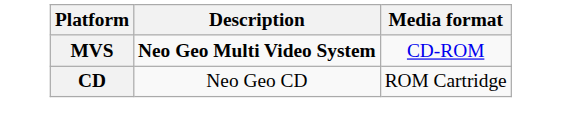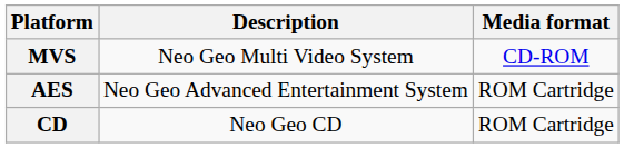MVS | Description: bold -> normal
+ row: AES | Neo Geo Advanced Entertainment System | ROM Cartridge
